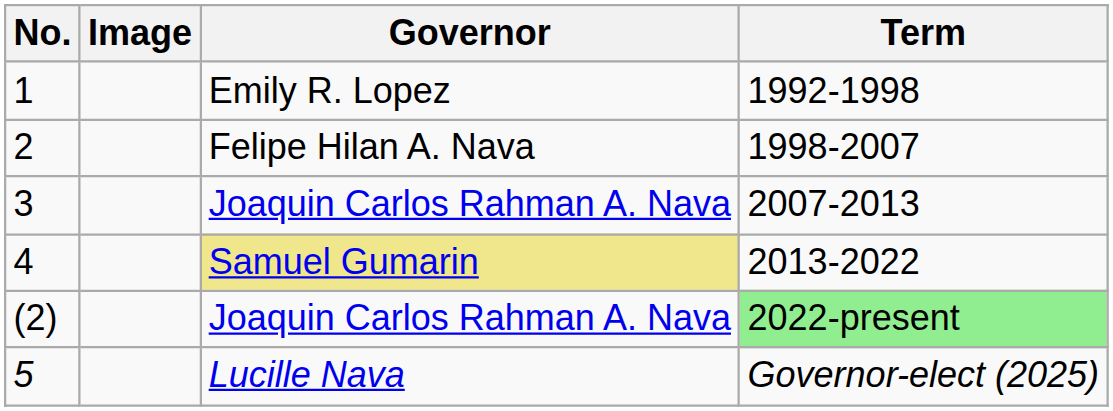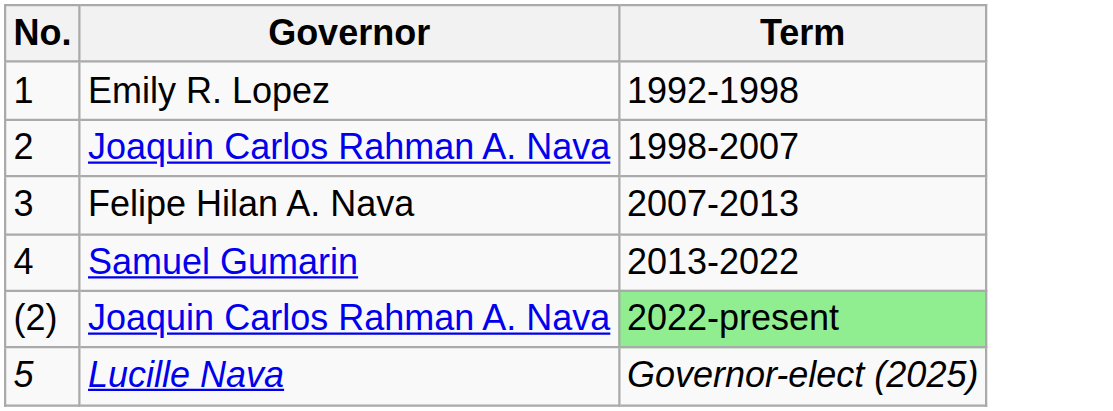- column: Image
2 | Governor: Felipe Hilan A. Nava -> Joaquin Carlos Rahman A. Nava
3 | Governor: Joaquin Carlos Rahman A. Nava -> Felipe Hilan A. Nava
4 | Governor: khaki background -> no background
